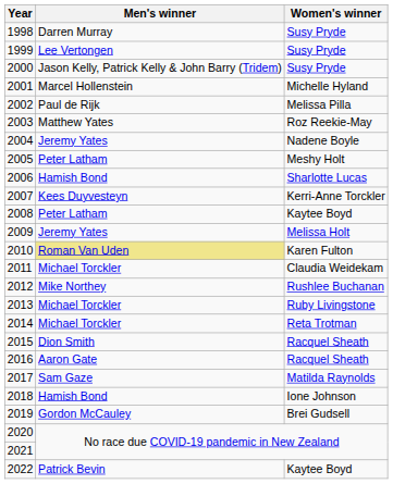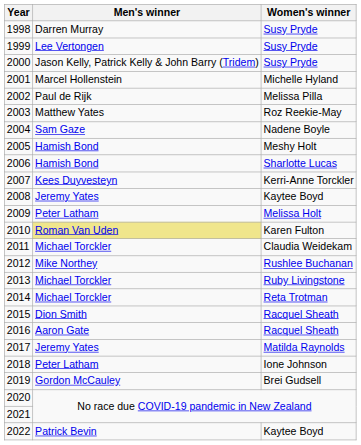2004 | Men's winner: Jeremy Yates -> Sam Gaze
2005 | Men's winner: Peter Latham -> Hamish Bond
2008 | Men's winner: Peter Latham -> Jeremy Yates
2009 | Men's winner: Jeremy Yates -> Peter Latham
2017 | Men's winner: Sam Gaze -> Jeremy Yates
2018 | Men's winner: Hamish Bond -> Peter Latham
